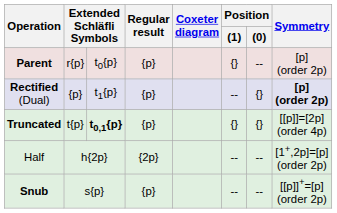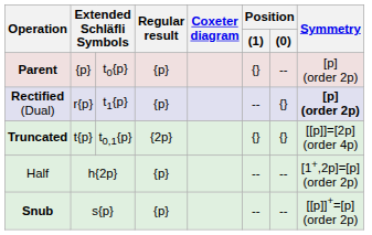Parent | column 2: r{p} -> {p}
Rectified (Dual) | column 2: {p} -> r{p}
Truncated | column 3: bold -> normal
Truncated | Regular result: {p} -> {2p}
Half | Regular result: {2p} -> {p}
